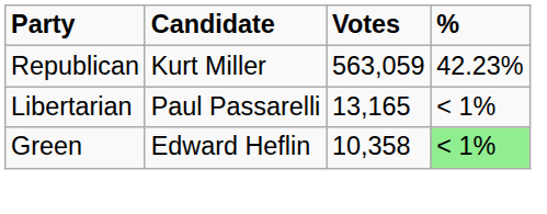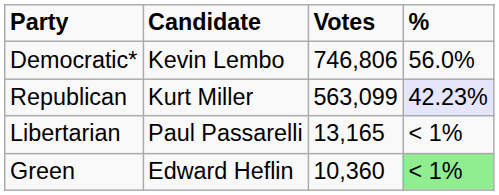+ row: Democratic* | Kevin Lembo | 746,806 | 56.0%
Republican | Votes: 563,059 -> 563,099
Republican | %: no background -> lavender background
Green | Votes: 10,358 -> 10,360
